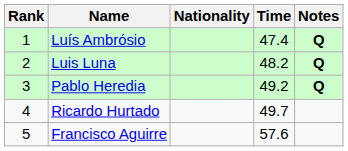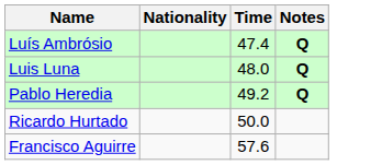- column: Rank | 1 | 2 | 3 | 4 | 5
Luis Luna | Time: 48.2 -> 48.0
Ricardo Hurtado | Time: 49.7 -> 50.0
